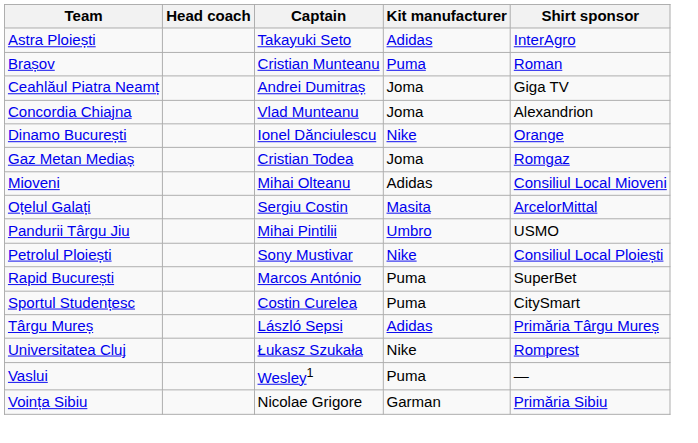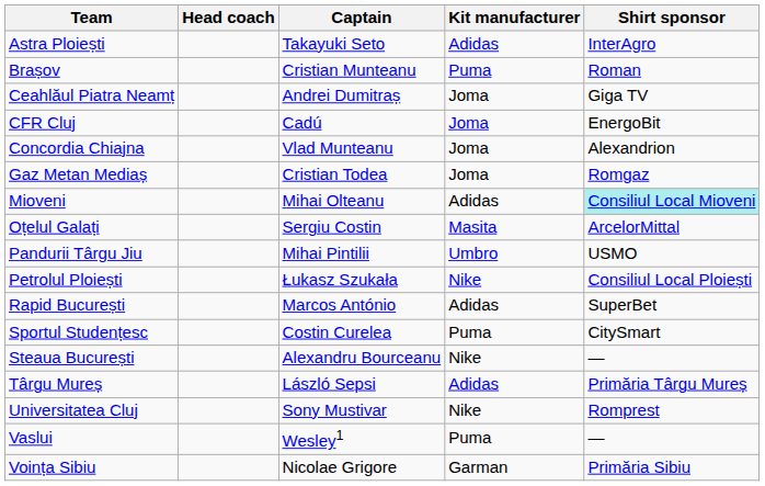+ row: CFR Cluj | Cadú | Joma | EnergoBit
- row: Dinamo București | Ionel Dănciulescu | Nike | Orange
Mioveni | Shirt sponsor: no background -> paleturquoise background
Petrolul Ploiești | Captain: Sony Mustivar -> Łukasz Szukała
Rapid București | Kit manufacturer: Puma -> Adidas
+ row: Steaua București | Alexandru Bourceanu | Nike | —
Universitatea Cluj | Captain: Łukasz Szukała -> Sony Mustivar
